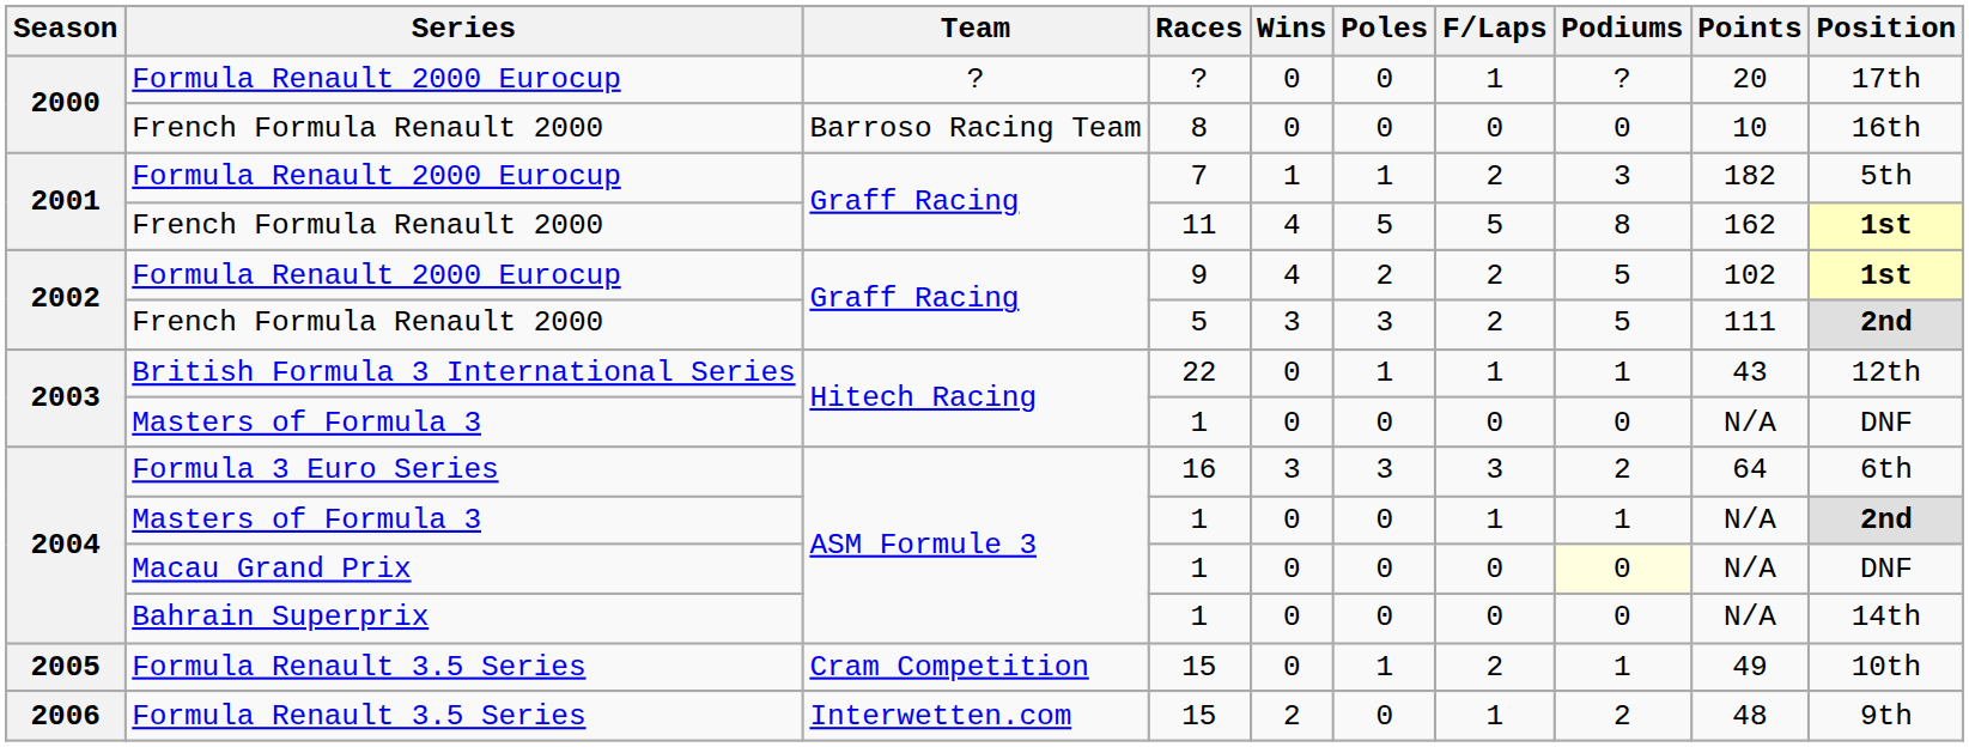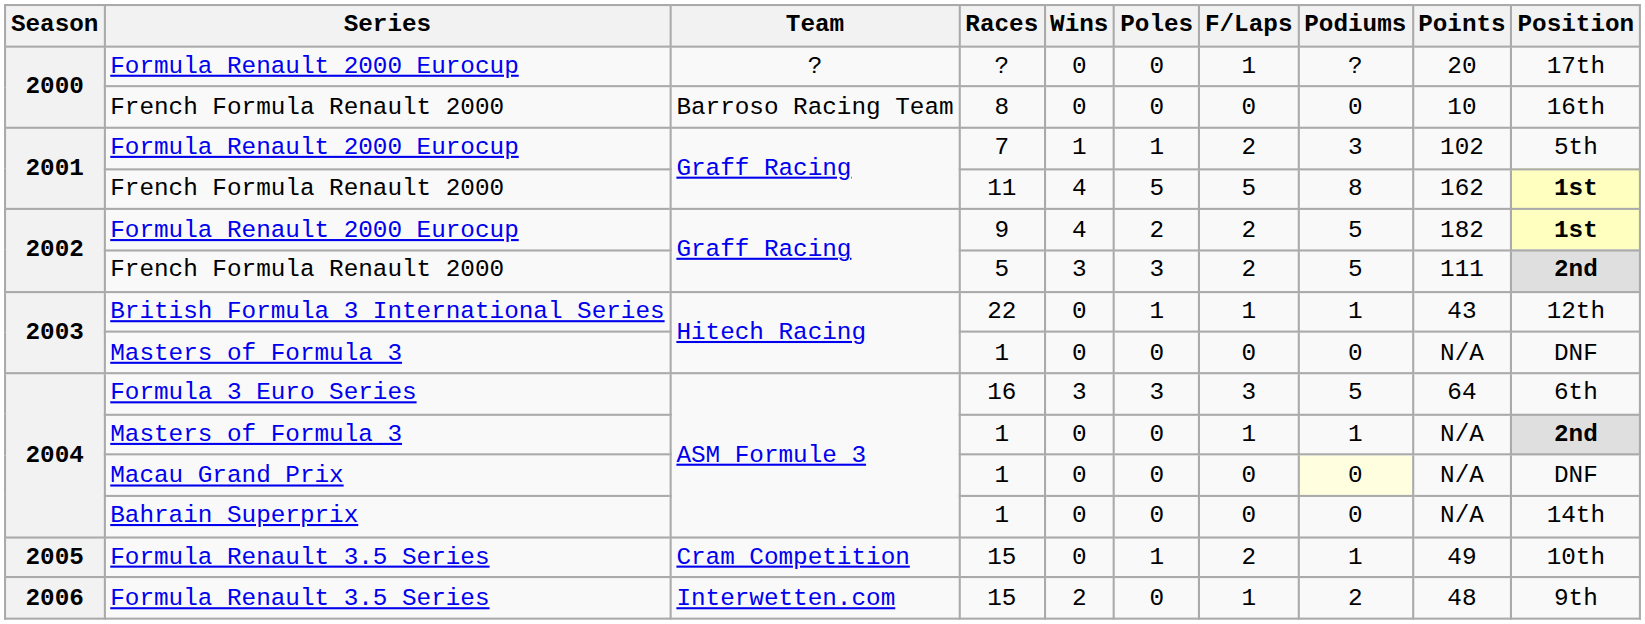7 | Points: 182 -> 102
9 | Points: 102 -> 182
16 | Podiums: 2 -> 5
